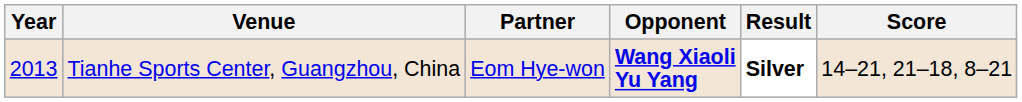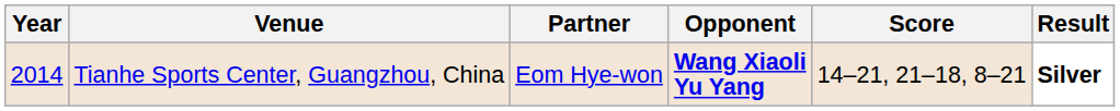columns swapped: Score <-> Result
Tianhe Sports Center, Guangzhou, China | Year: 2013 -> 2014
